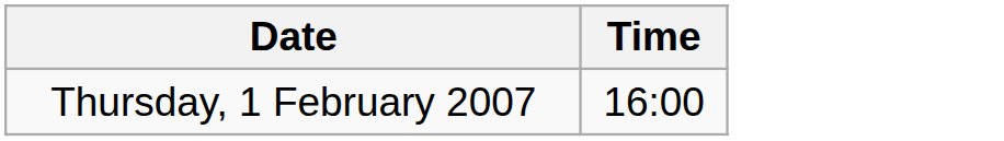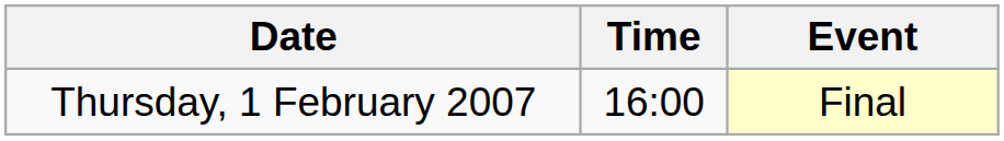+ column: Event | Final
